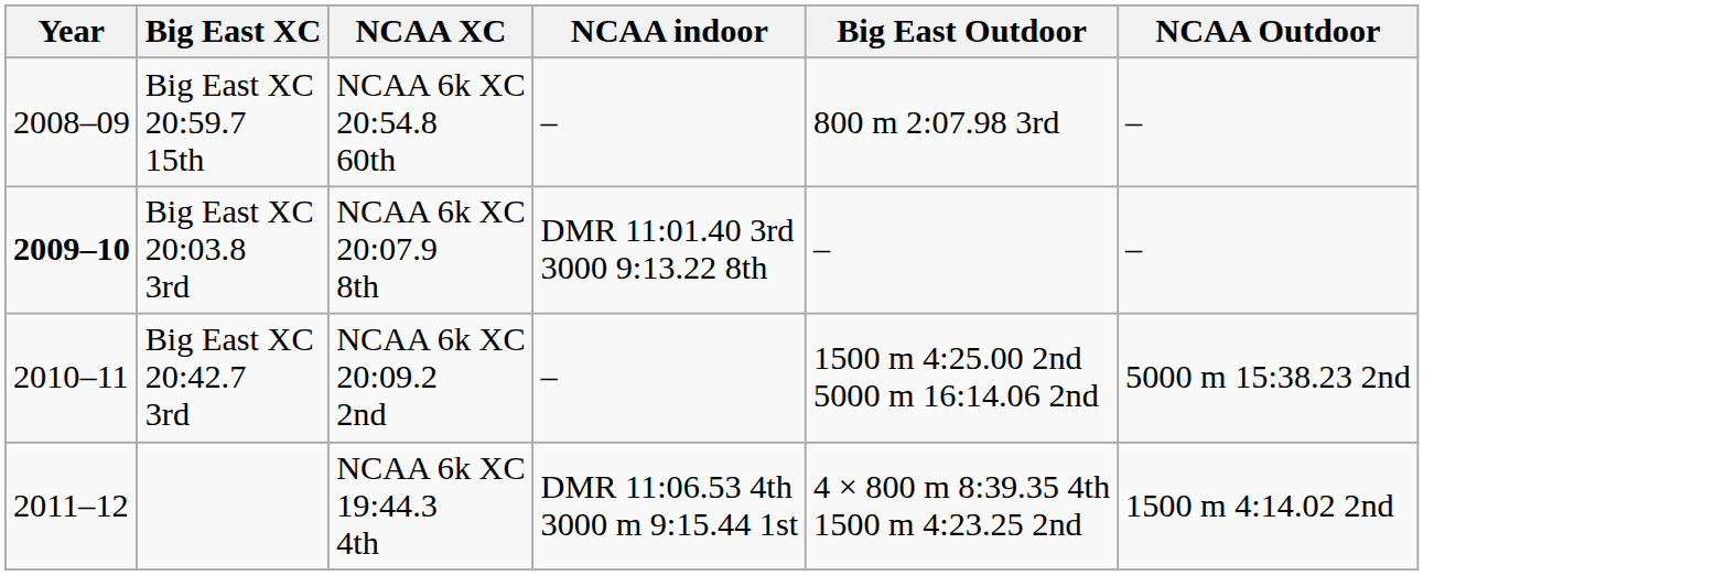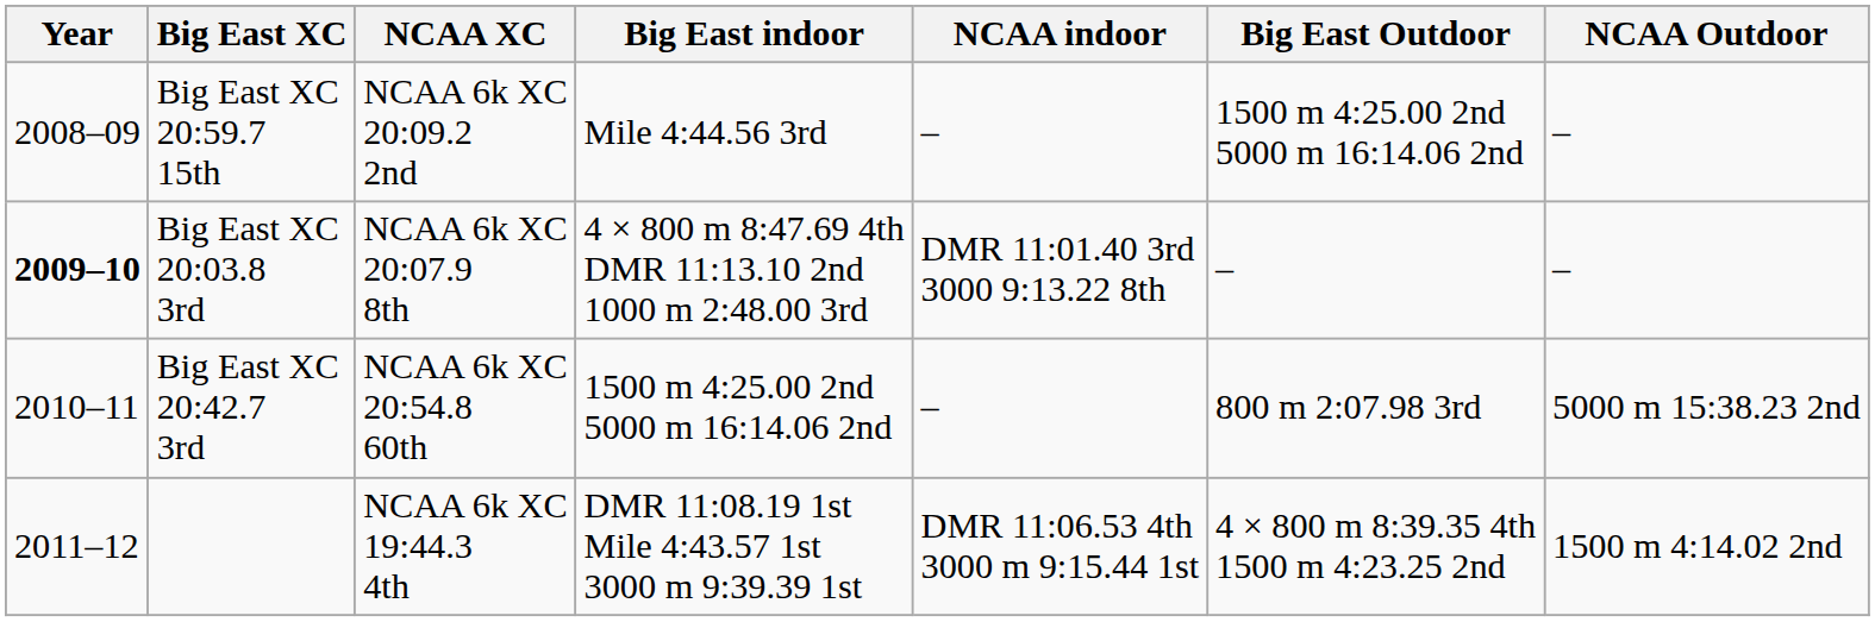+ column: Big East indoor | Mile 4:44.56 3rd | 4 × 800 m 8:47.69 4th DMR 11:13.10 2nd 1000 m 2:48.00 3rd | 1500 m 4:25.00 2nd 5000 m 16:14.06 2nd | DMR 11:08.19 1st Mile 4:43.57 1st 3000 m 9:39.39 1st
Big East XC 20:59.7 15th | NCAA XC: NCAA 6k XC 20:54.8 60th -> NCAA 6k XC 20:09.2 2nd
Big East XC 20:59.7 15th | Big East Outdoor: 800 m 2:07.98 3rd -> 1500 m 4:25.00 2nd 5000 m 16:14.06 2nd
Big East XC 20:42.7 3rd | NCAA XC: NCAA 6k XC 20:09.2 2nd -> NCAA 6k XC 20:54.8 60th
Big East XC 20:42.7 3rd | Big East Outdoor: 1500 m 4:25.00 2nd 5000 m 16:14.06 2nd -> 800 m 2:07.98 3rd
